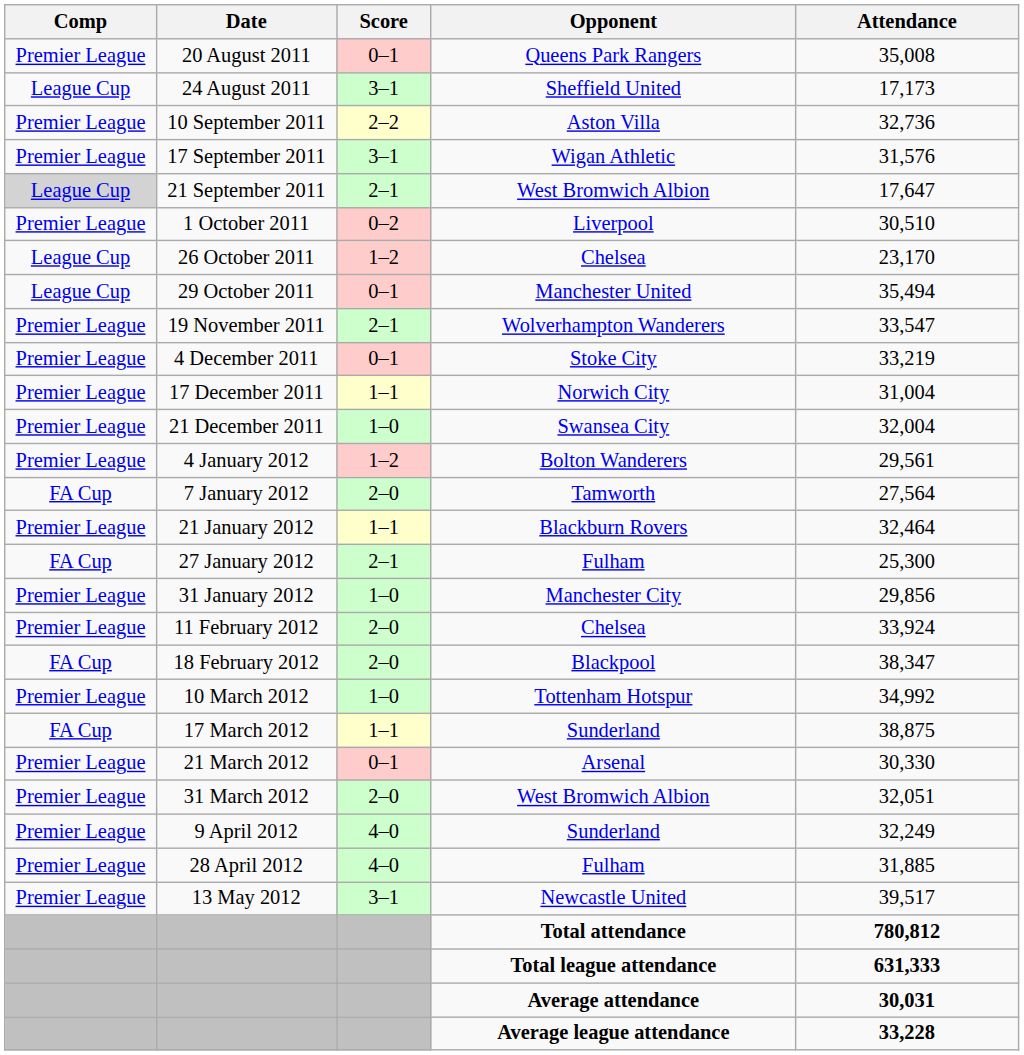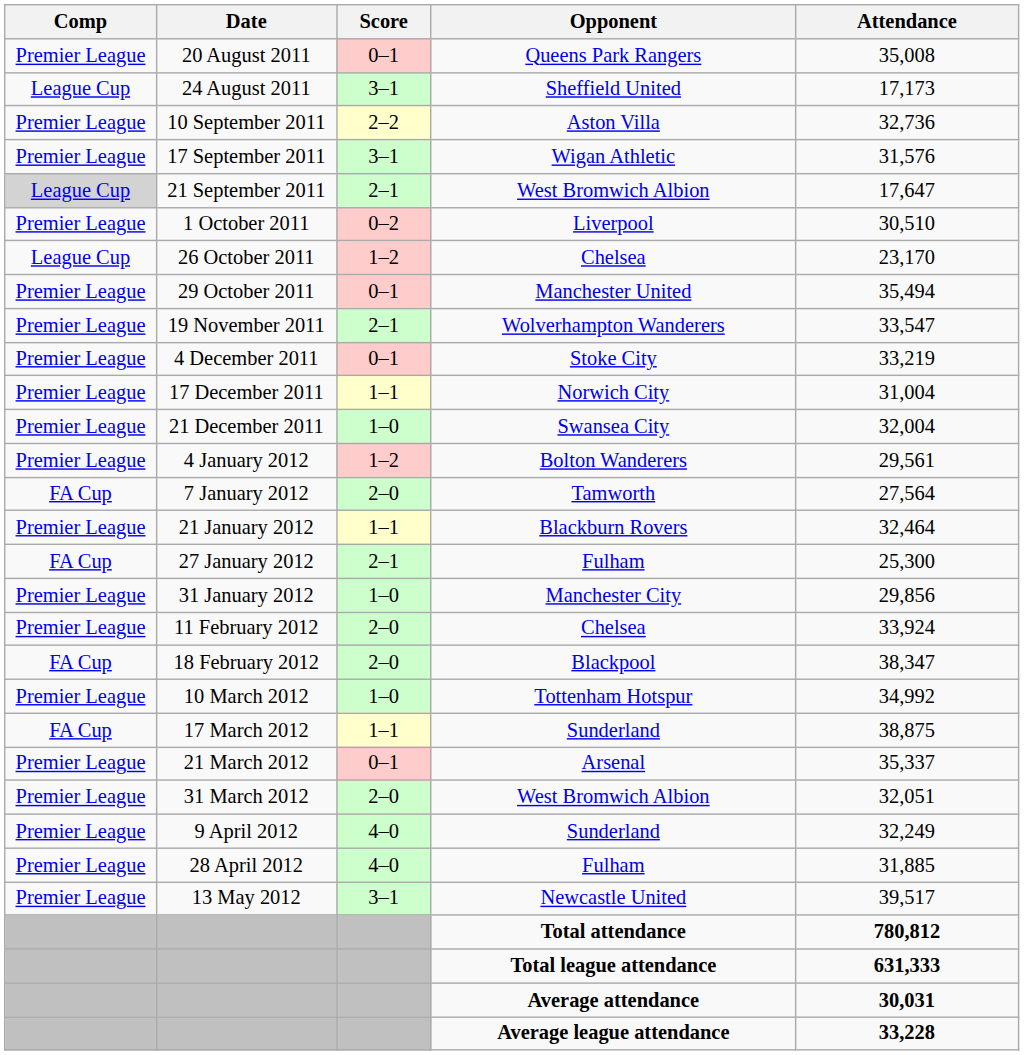29 October 2011 | Comp: League Cup -> Premier League
21 March 2012 | Attendance: 30,330 -> 35,337
